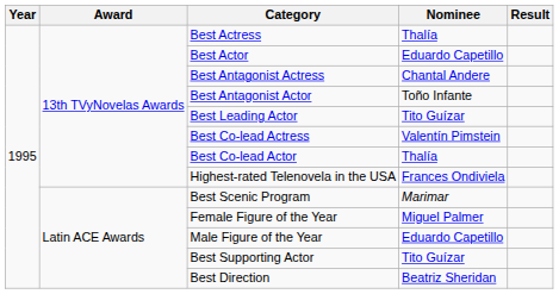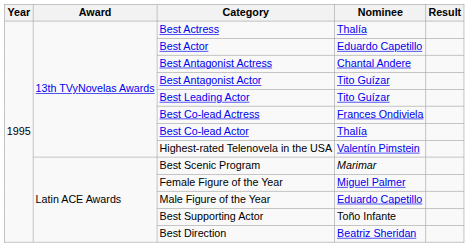Best Antagonist Actor | Nominee: Toño Infante -> Tito Guízar
Best Co-lead Actress | Nominee: Valentín Pimstein -> Frances Ondiviela
Highest-rated Telenovela in the USA | Nominee: Frances Ondiviela -> Valentín Pimstein
Best Supporting Actor | Nominee: Tito Guízar -> Toño Infante
